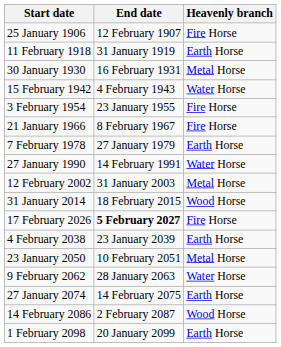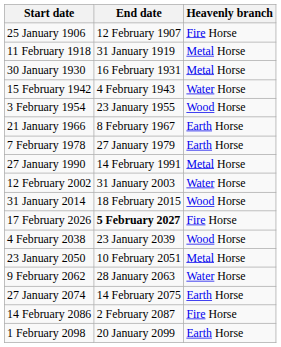11 February 1918 | Heavenly branch: Earth Horse -> Metal Horse
3 February 1954 | Heavenly branch: Fire Horse -> Wood Horse
21 January 1966 | Heavenly branch: Fire Horse -> Earth Horse
27 January 1990 | Heavenly branch: Water Horse -> Metal Horse
12 February 2002 | Heavenly branch: Metal Horse -> Water Horse
4 February 2038 | Heavenly branch: Earth Horse -> Wood Horse
14 February 2086 | Heavenly branch: Wood Horse -> Fire Horse
